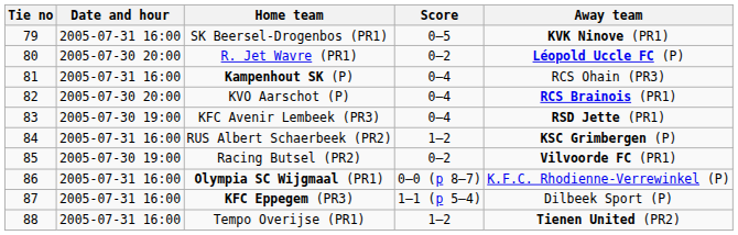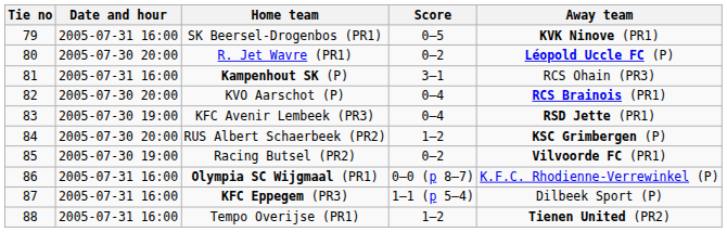Kampenhout SK (P) | Score: 0–4 -> 3–1
RUS Albert Schaerbeek (PR2) | Date and hour: 2005-07-31 16:00 -> 2005-07-30 20:00
